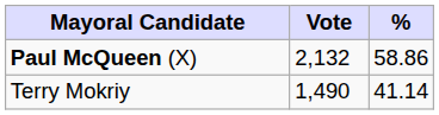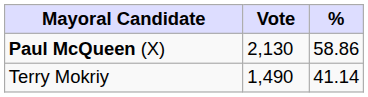Paul McQueen (X) | Vote: 2,132 -> 2,130
